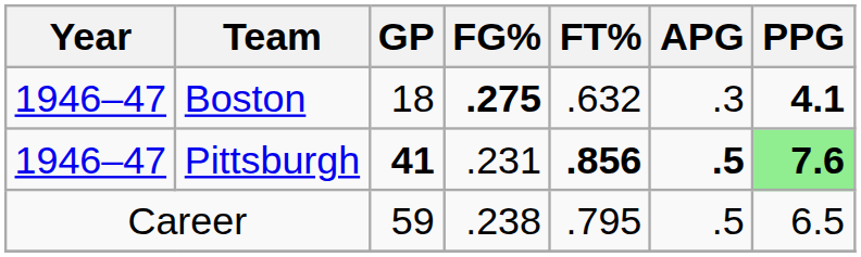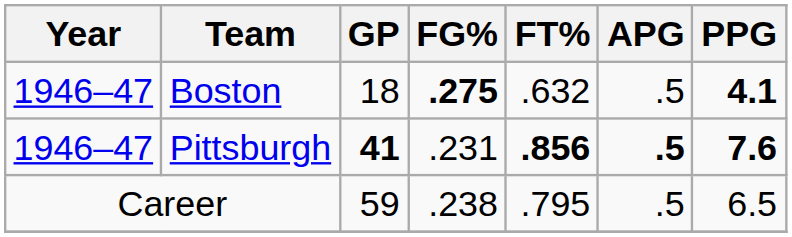Boston | APG: .3 -> .5
Pittsburgh | PPG: lightgreen background -> no background
